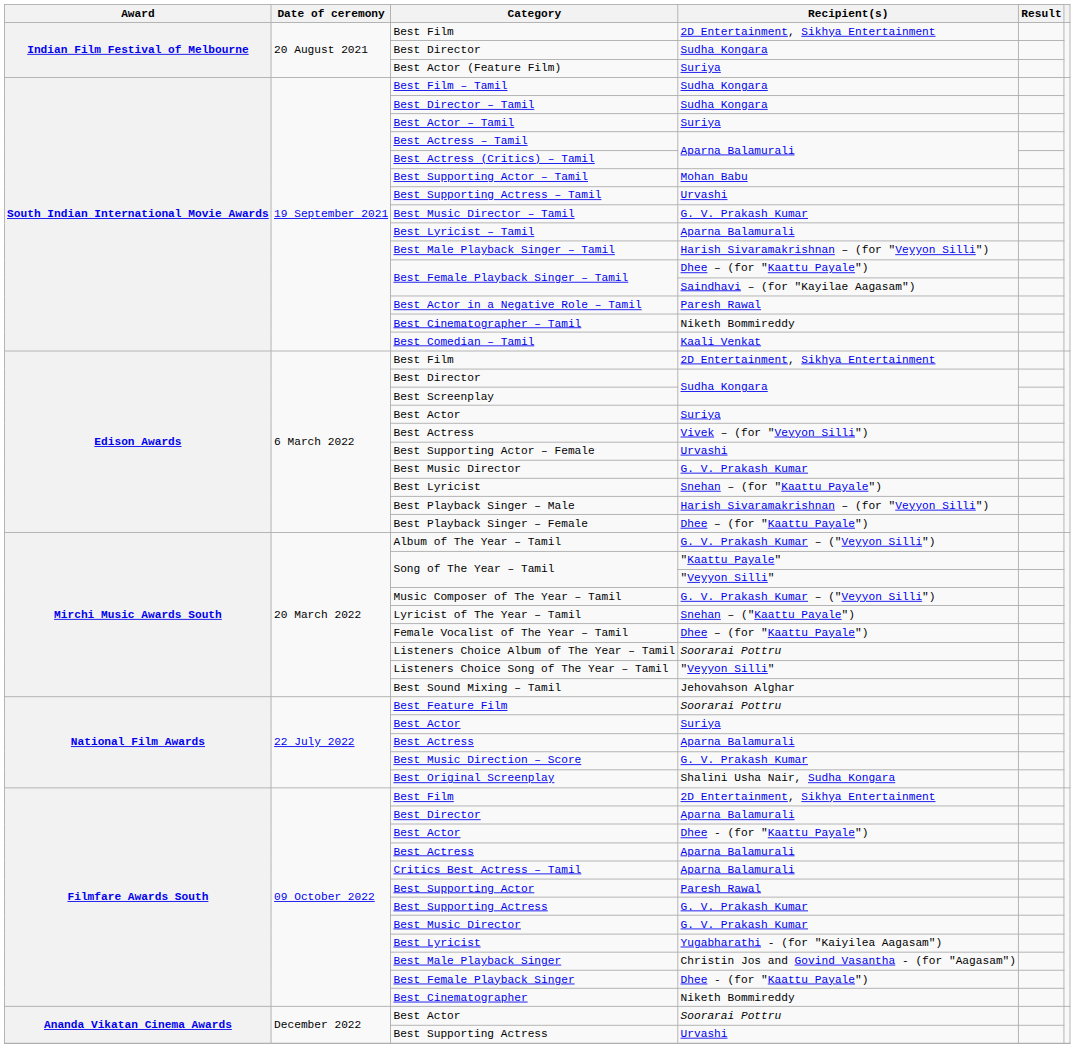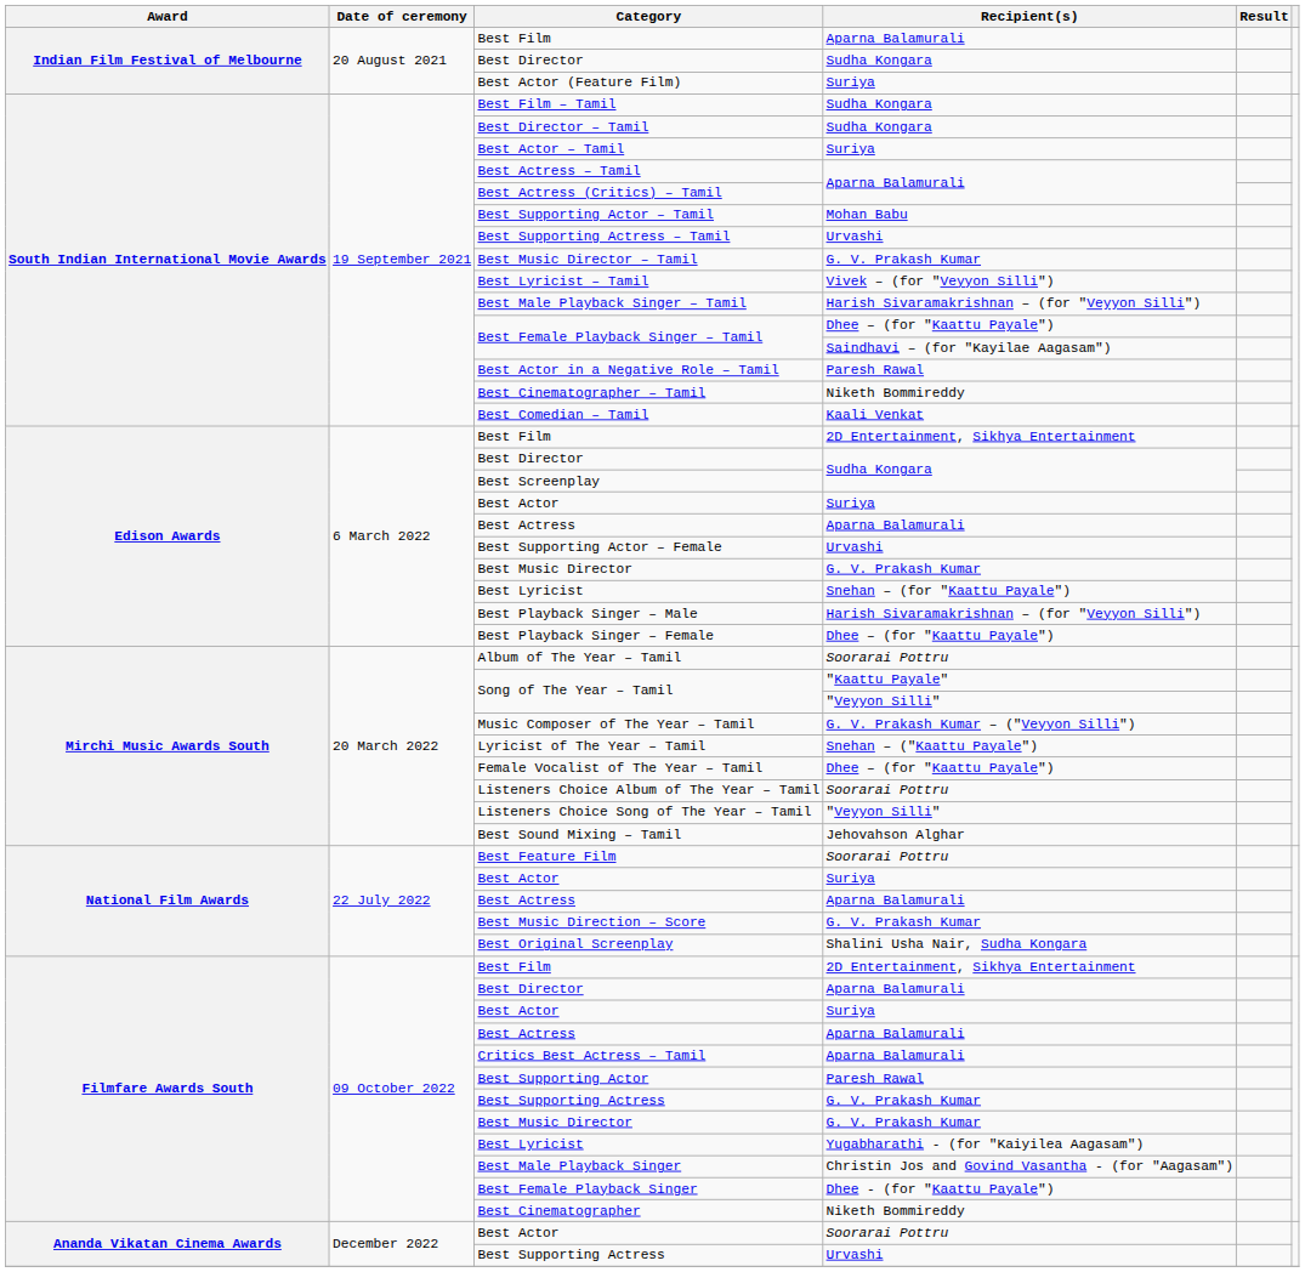Indian Film Festival of Melbourne / Best Film | Recipient(s): 2D Entertainment, Sikhya Entertainment -> Aparna Balamurali
Best Lyricist – Tamil | Recipient(s): Aparna Balamurali -> Vivek – (for "Veyyon Silli")
Edison Awards / Best Actress | Recipient(s): Vivek – (for "Veyyon Silli") -> Aparna Balamurali
Album of The Year – Tamil | Recipient(s): G. V. Prakash Kumar – ("Veyyon Silli") -> Soorarai Pottru
Filmfare Awards South / Best Actor | Recipient(s): Dhee - (for "Kaattu Payale") -> Suriya
